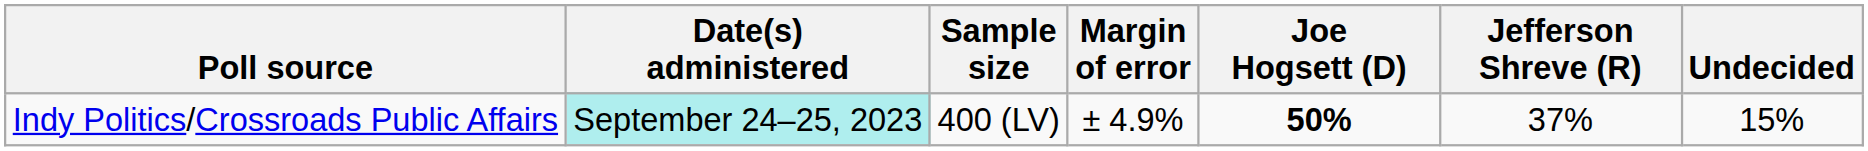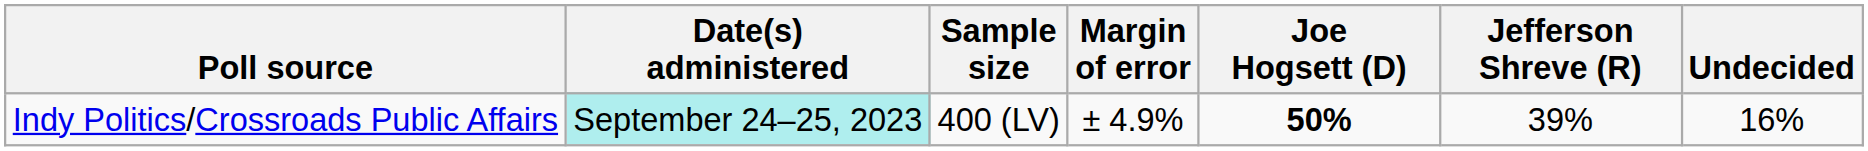Indy Politics/Crossroads Public Affairs | Jefferson Shreve (R): 37% -> 39%
Indy Politics/Crossroads Public Affairs | Undecided: 15% -> 16%
